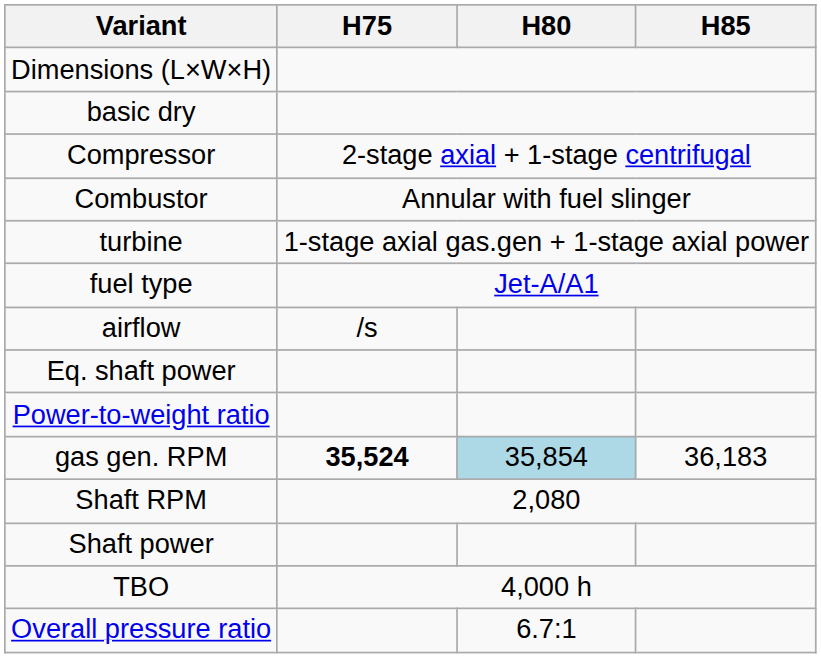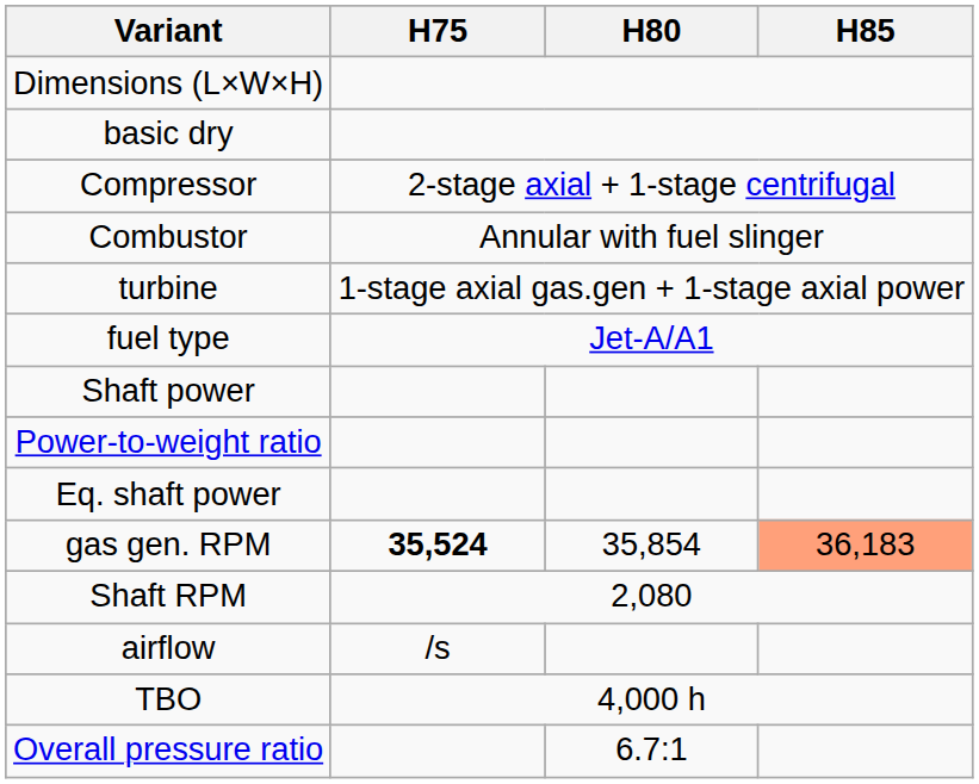rows swapped: Shaft power <-> airflow
rows swapped: Eq. shaft power <-> Power-to-weight ratio
gas gen. RPM | H80: lightblue background -> no background
gas gen. RPM | H85: no background -> lightsalmon background
